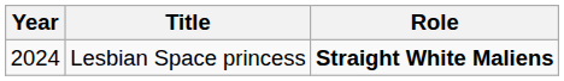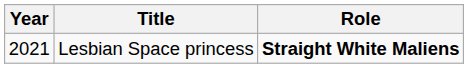Lesbian Space princess | Year: 2024 -> 2021
